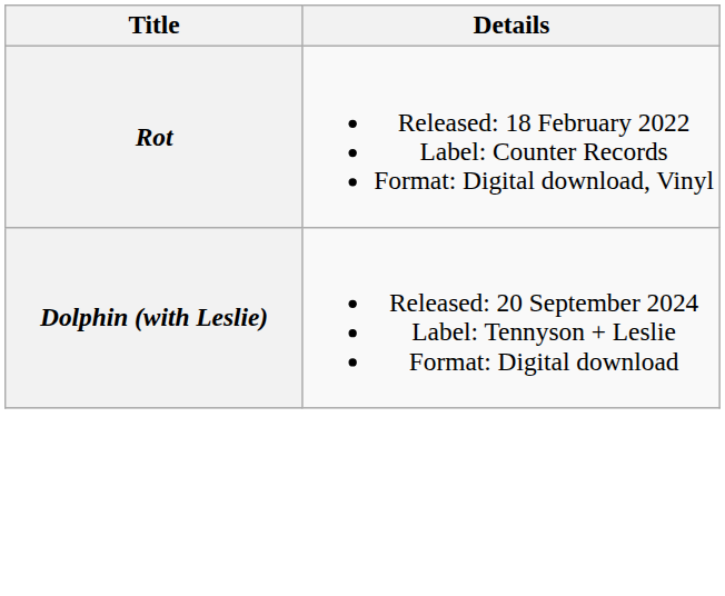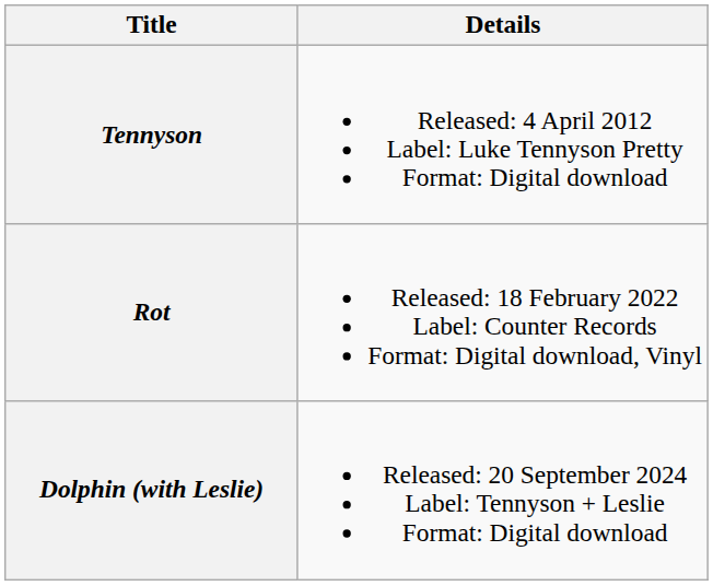+ row: Tennyson | Released: 4 April 2012 Label: Luke Tennyson Pretty Format: Digital download
